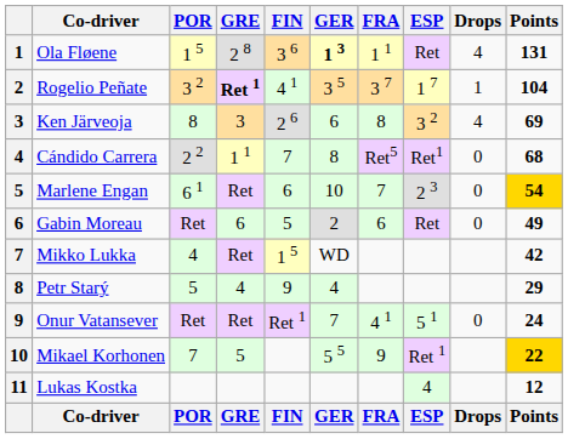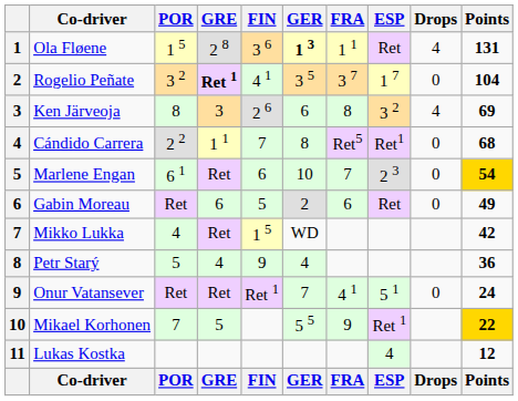Rogelio Peñate | Drops: 1 -> 0
Petr Starý | Points: 29 -> 36
